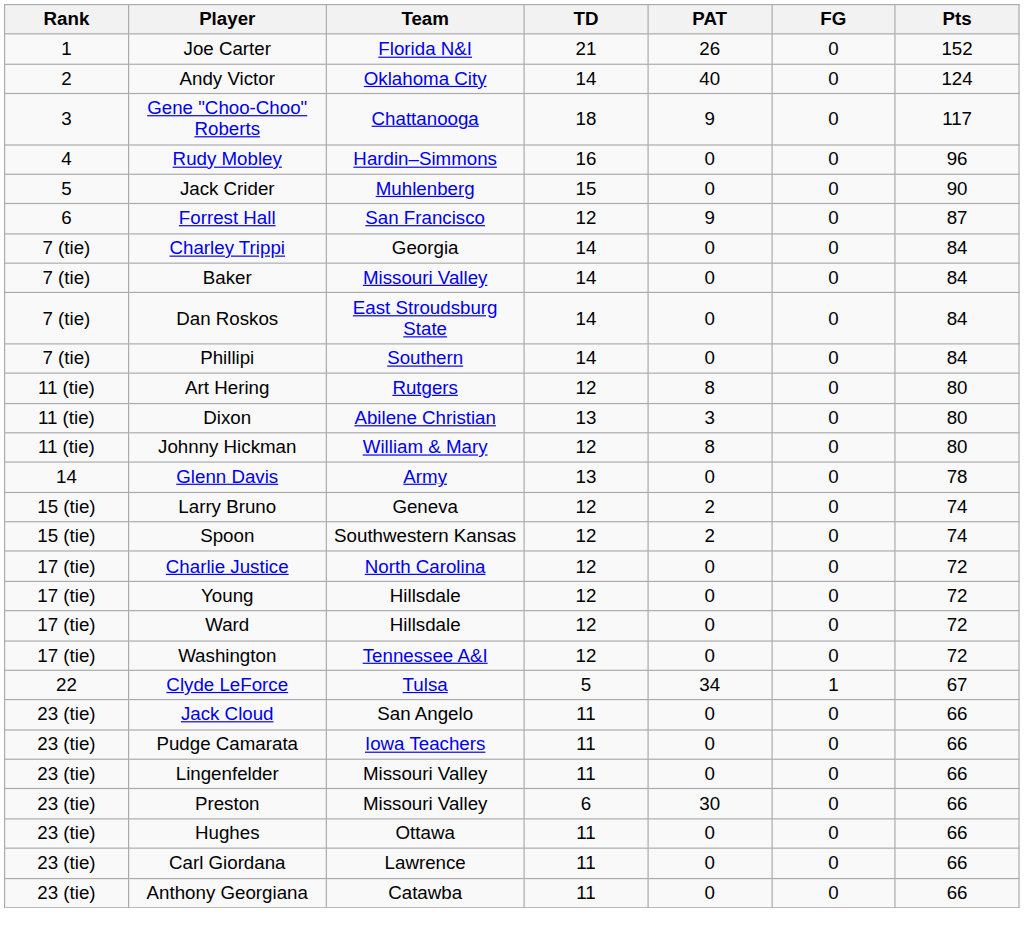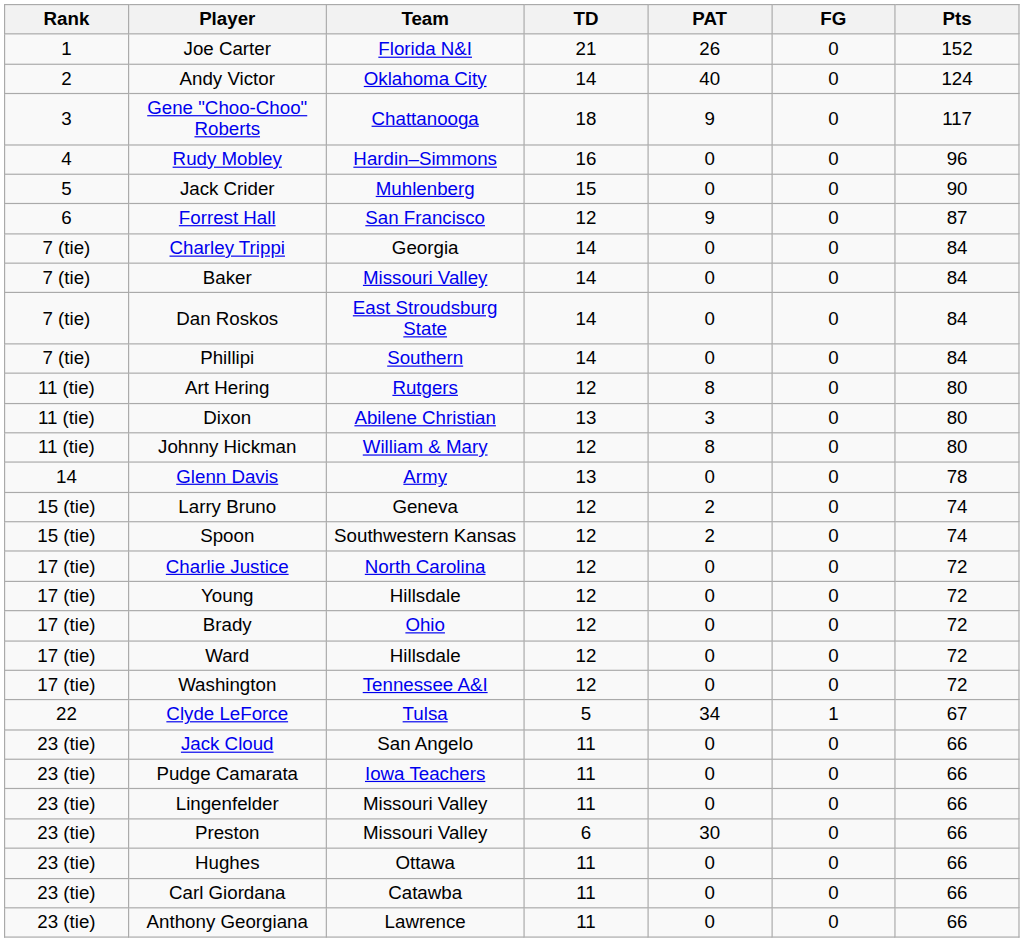+ row: 17 (tie) | Brady | Ohio | 12 | 0 | 0 | 72
Carl Giordana | Team: Lawrence -> Catawba
Anthony Georgiana | Team: Catawba -> Lawrence
